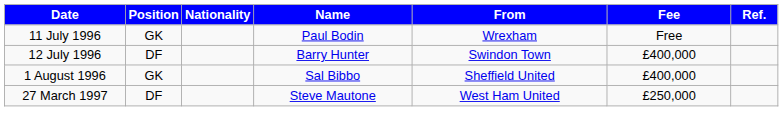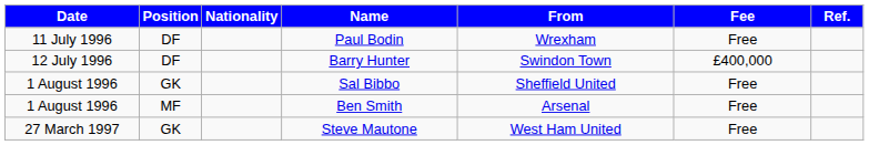Paul Bodin | Position: GK -> DF
Sal Bibbo | Fee: £400,000 -> Free
+ row: 1 August 1996 | MF | Ben Smith | Arsenal | Free
Steve Mautone | Position: DF -> GK
Steve Mautone | Fee: £250,000 -> Free
